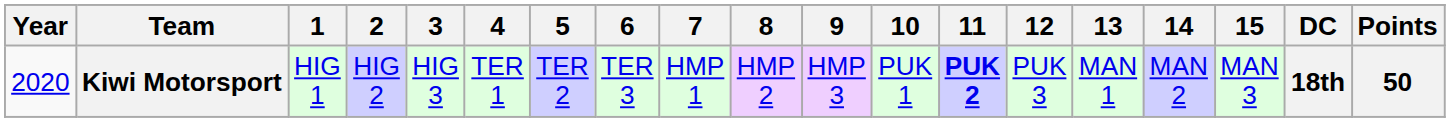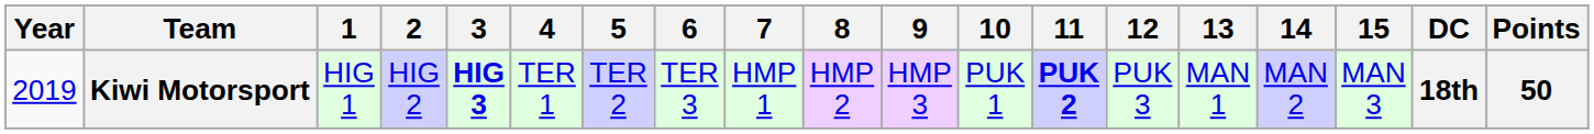Kiwi Motorsport | Year: 2020 -> 2019
Kiwi Motorsport | 3: normal -> bold
